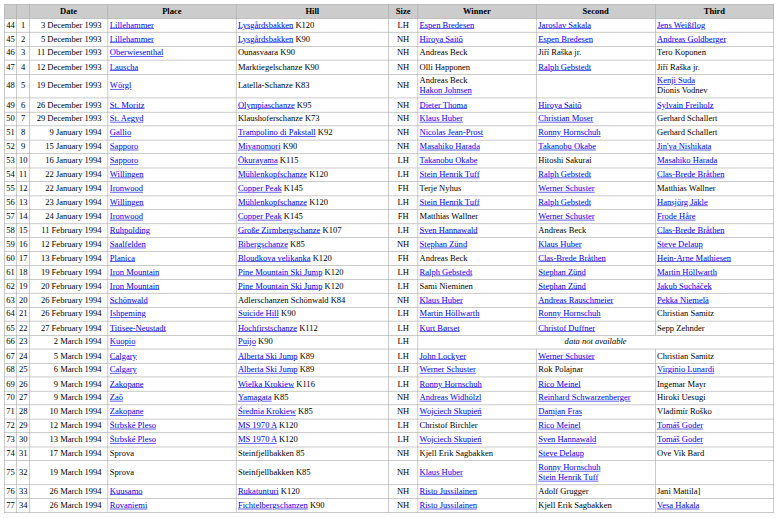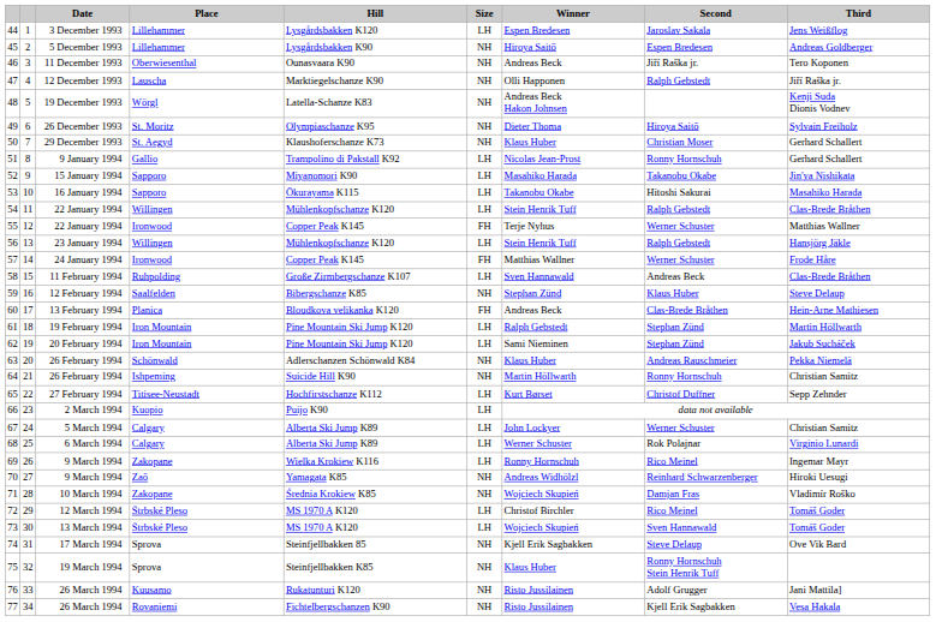51 | Size: NH -> LH
52 | Size: NH -> LH
64 | Size: LH -> NH
